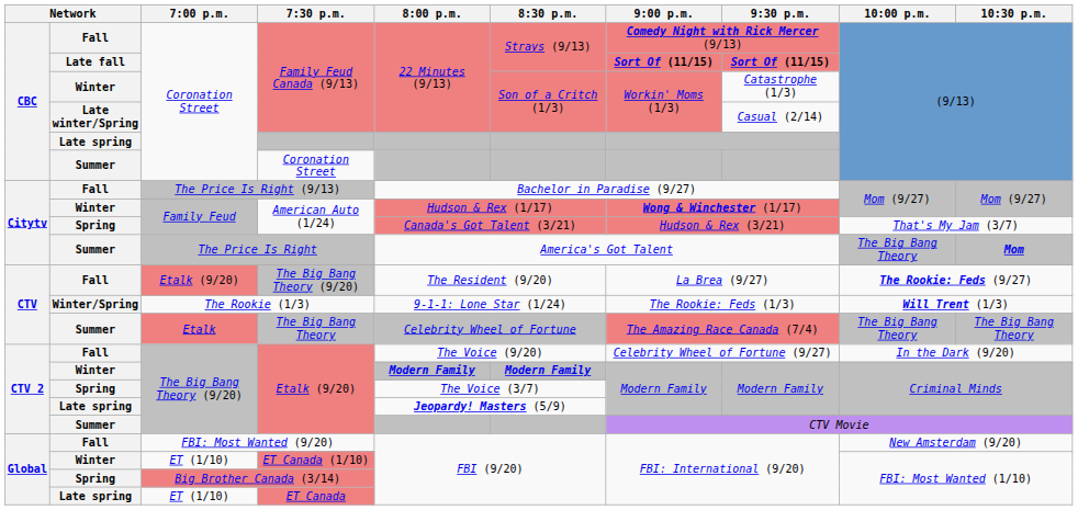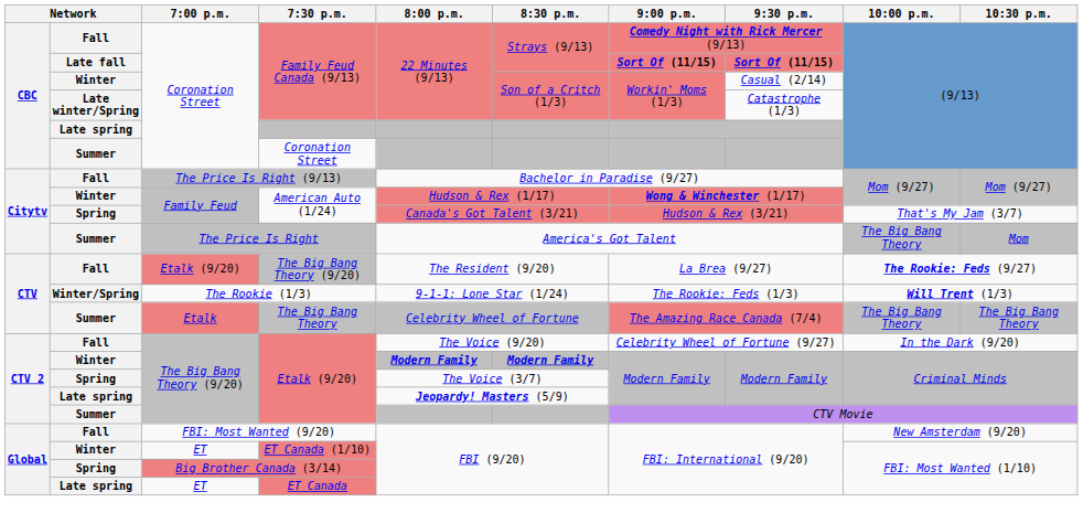Winter / Family Feud Canada (9/13) | 9:30 p.m.: Catastrophe (1/3) -> Casual (2/14)
Late winter/Spring / Family Feud Canada (9/13) | 9:30 p.m.: Casual (2/14) -> Catastrophe (1/3)
The Price Is Right | 10:30 p.m.: bold -> normal
ET Canada (1/10) | 7:00 p.m.: ET (1/10) -> ET
ET Canada | 7:00 p.m.: ET (1/10) -> ET
